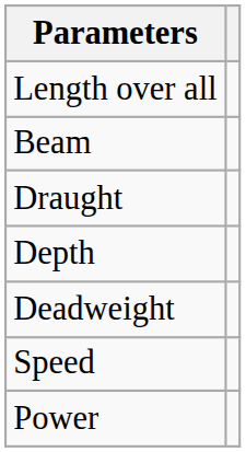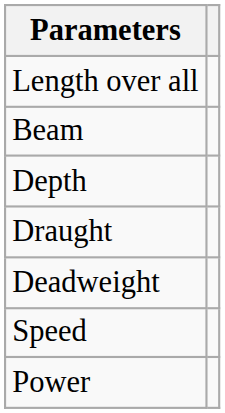rows swapped: Depth <-> Draught
